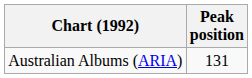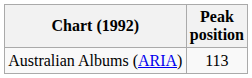Australian Albums (ARIA) | Peak position: 131 -> 113
